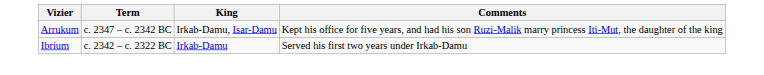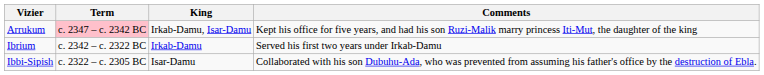Arrukum | Term: no background -> pink background
+ row: Ibbi-Sipish | c. 2322 – c. 2305 BC | Isar-Damu | Collaborated with his son Dubuhu-Ada, who was prevented from assuming his father's office by the destruction of Ebla.
